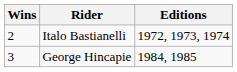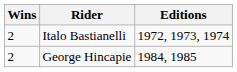George Hincapie | Wins: 3 -> 2
